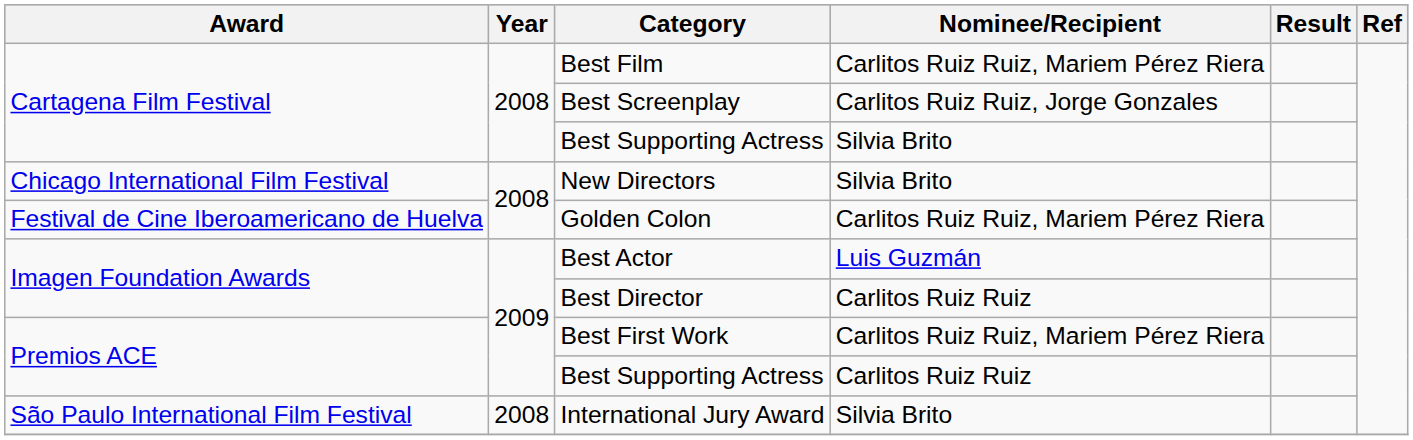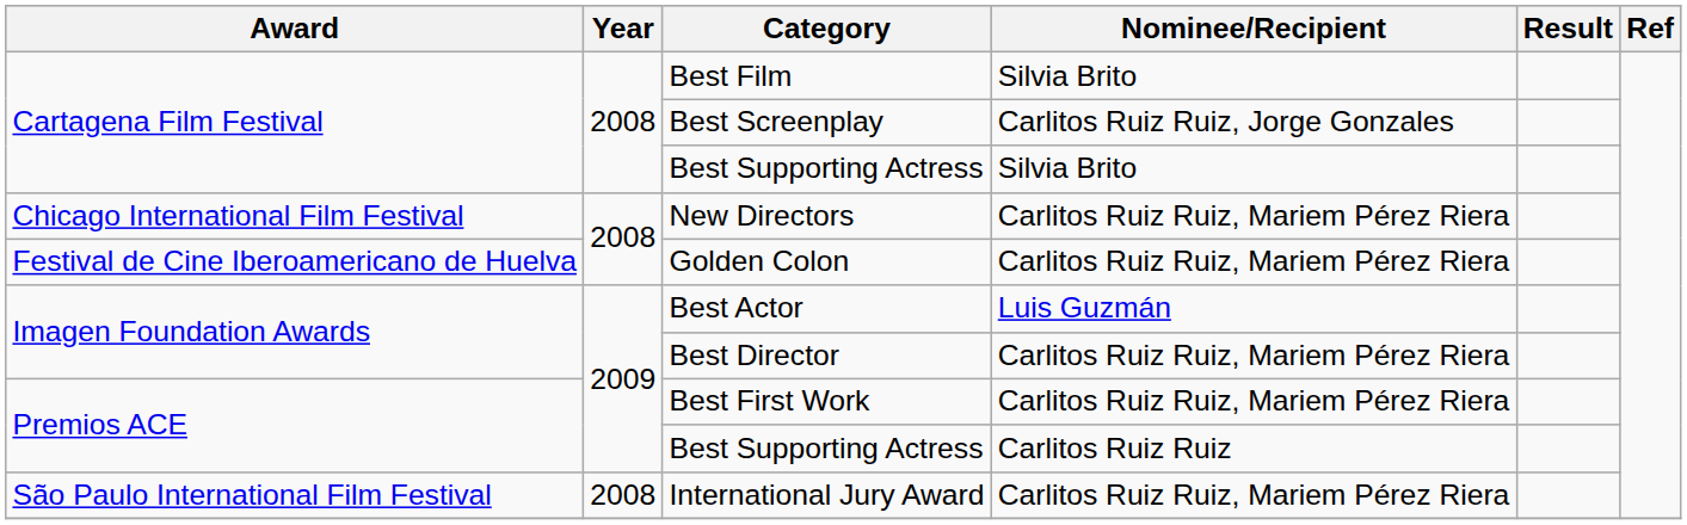Best Film | Nominee/Recipient: Carlitos Ruiz Ruiz, Mariem Pérez Riera -> Silvia Brito
New Directors | Nominee/Recipient: Silvia Brito -> Carlitos Ruiz Ruiz, Mariem Pérez Riera
Best Director | Nominee/Recipient: Carlitos Ruiz Ruiz -> Carlitos Ruiz Ruiz, Mariem Pérez Riera
International Jury Award | Nominee/Recipient: Silvia Brito -> Carlitos Ruiz Ruiz, Mariem Pérez Riera
